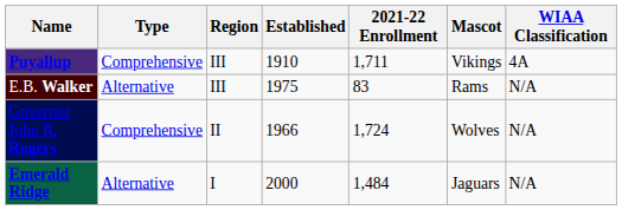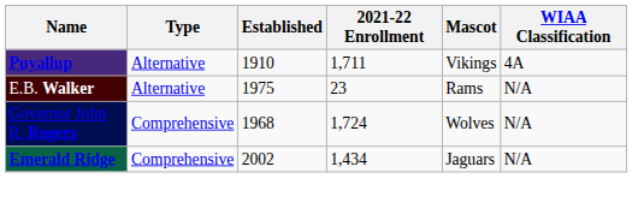- column: Region | III | III | II | I
Puyallup | Type: Comprehensive -> Alternative
E.B. Walker | 2021-22 Enrollment: 83 -> 23
Governor John R. Rogers | Established: 1966 -> 1968
Emerald Ridge | Type: Alternative -> Comprehensive
Emerald Ridge | Established: 2000 -> 2002
Emerald Ridge | 2021-22 Enrollment: 1,484 -> 1,434
